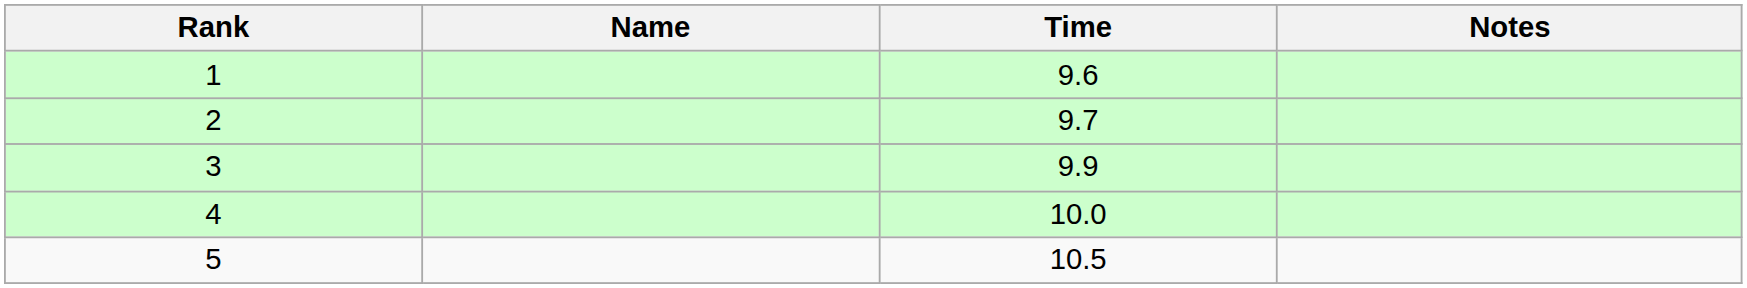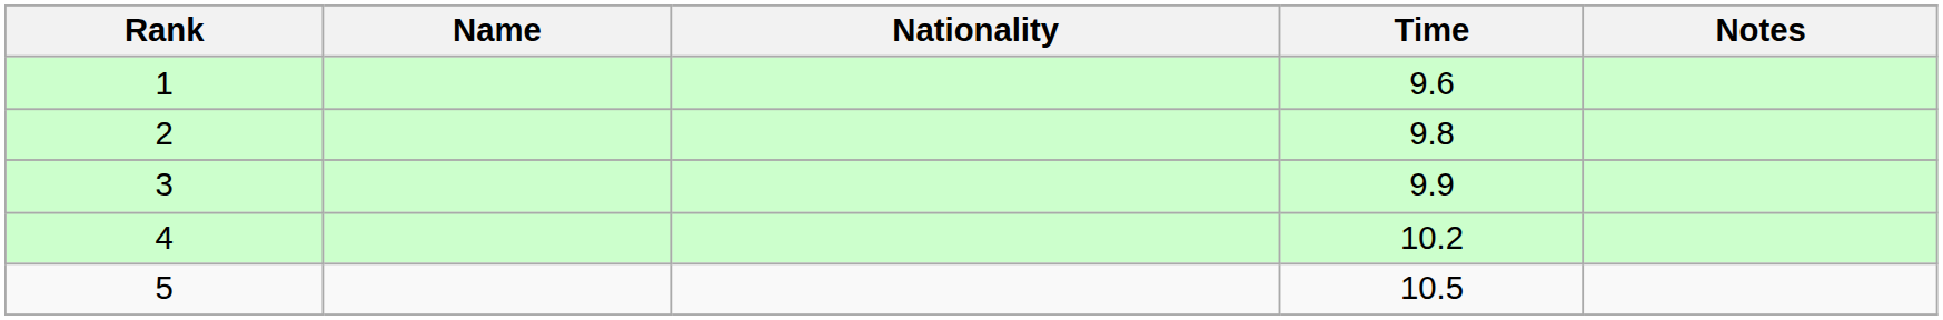+ column: Nationality
2 | Time: 9.7 -> 9.8
4 | Time: 10.0 -> 10.2
